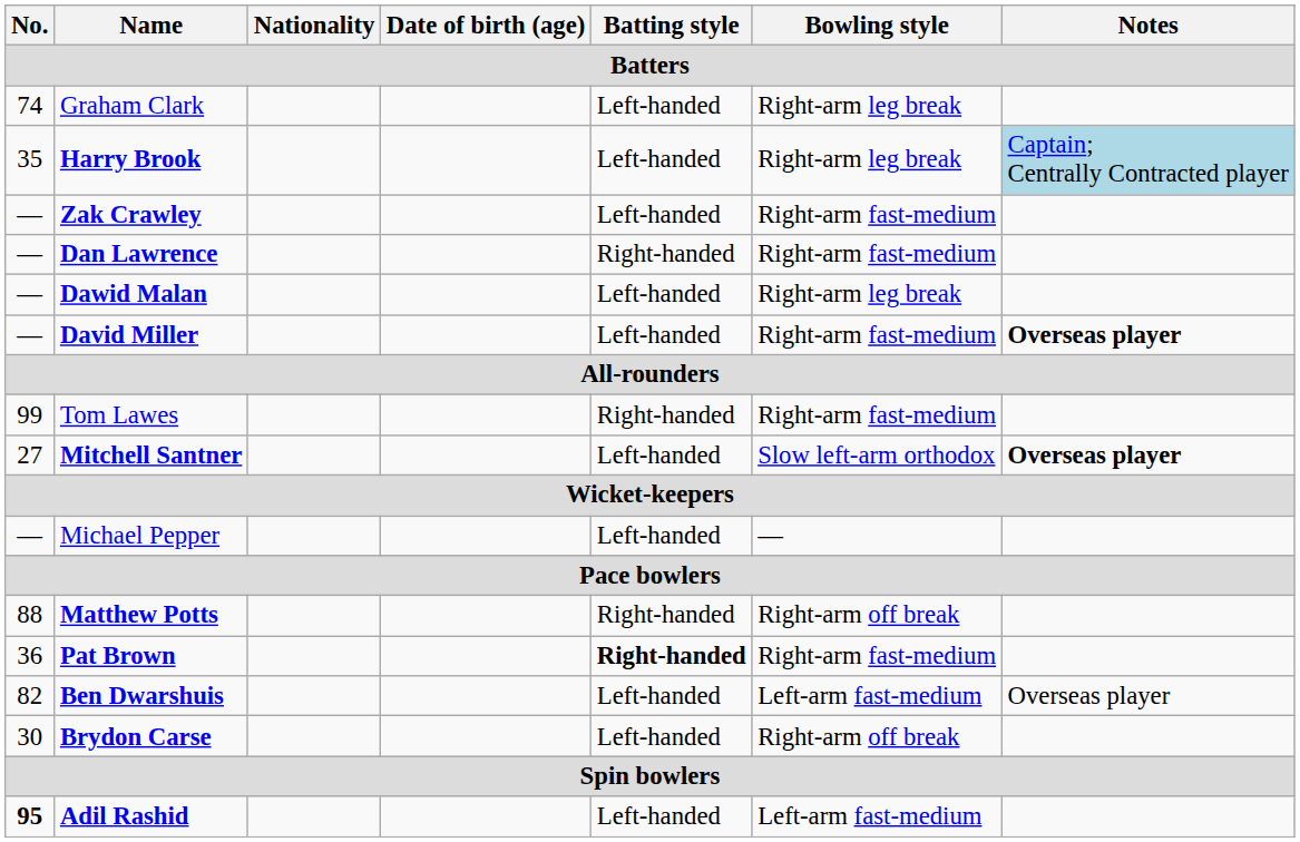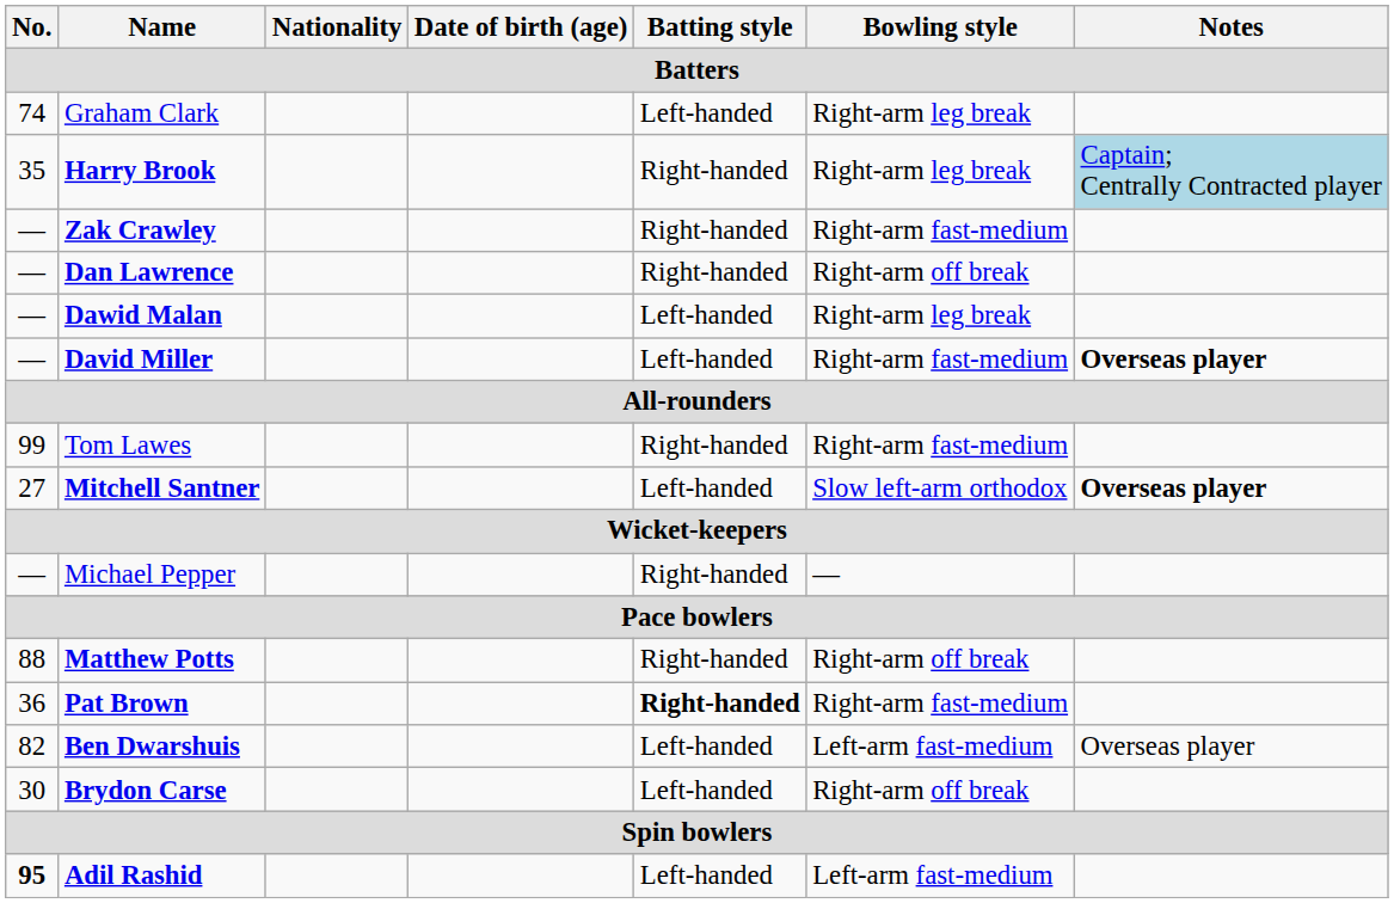Harry Brook | Batting style: Left-handed -> Right-handed
Zak Crawley | Batting style: Left-handed -> Right-handed
Dan Lawrence | Bowling style: Right-arm fast-medium -> Right-arm off break
Michael Pepper | Batting style: Left-handed -> Right-handed
